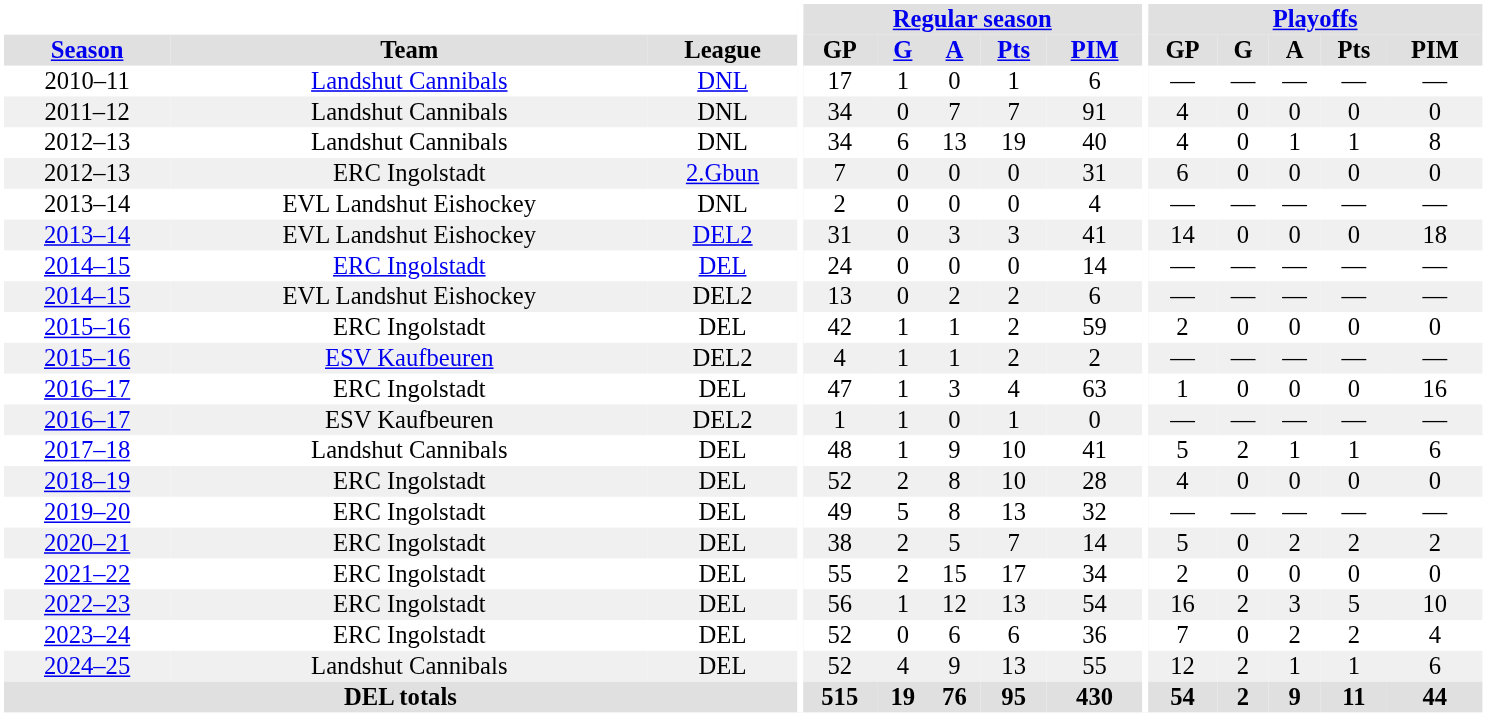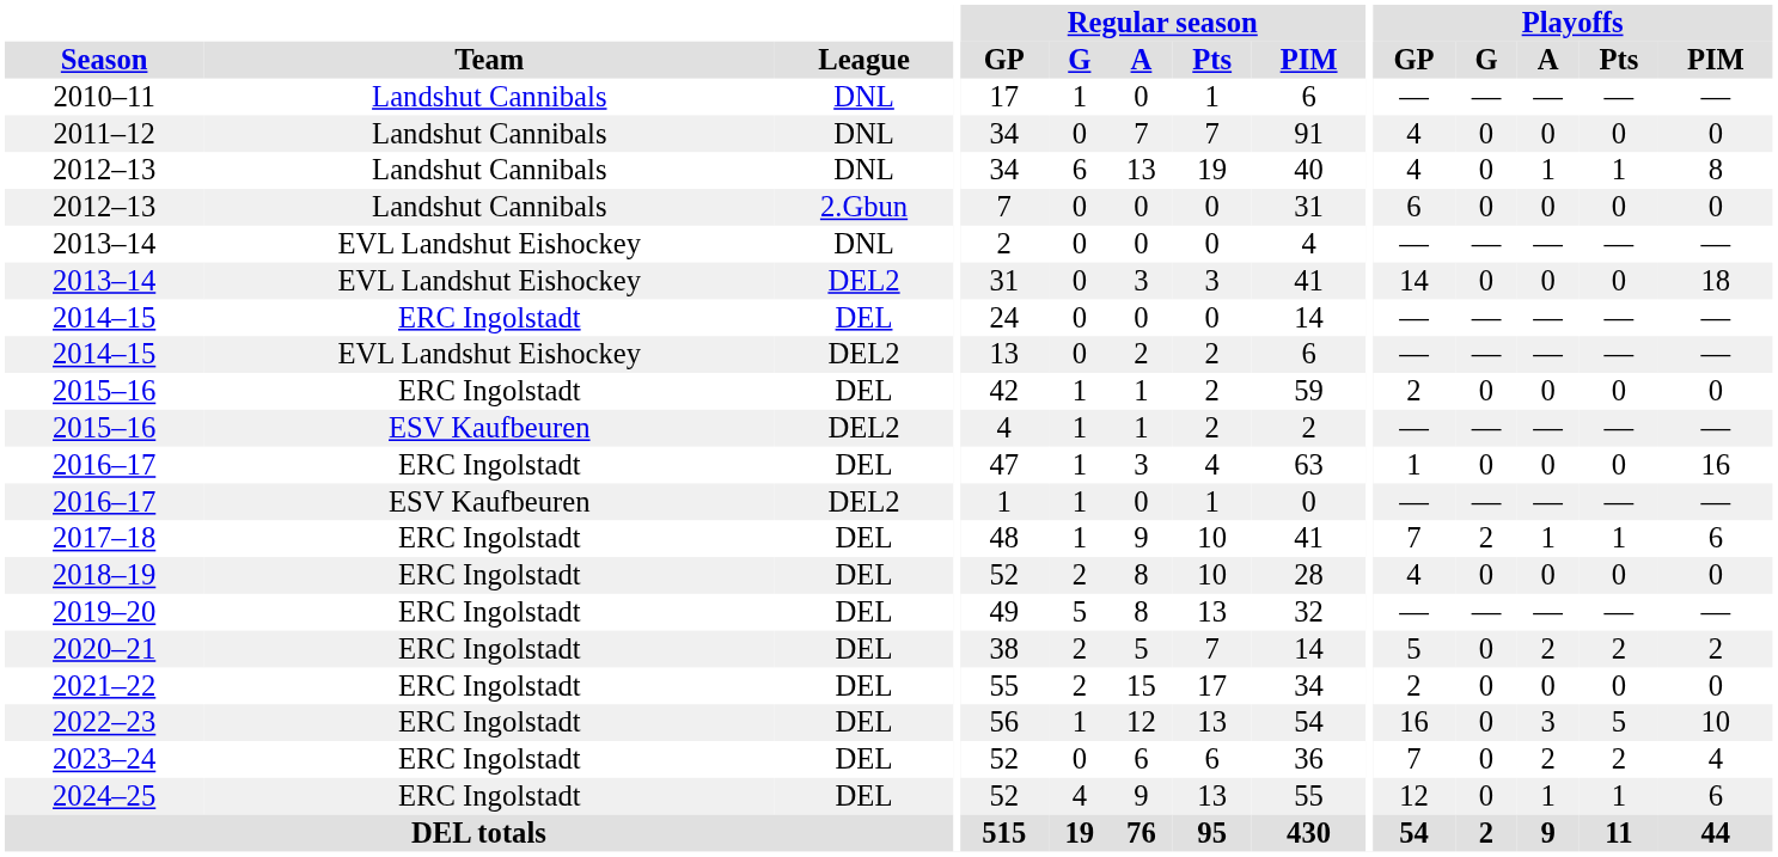2012–13 / 2.Gbun | Team: ERC Ingolstadt -> Landshut Cannibals
2017–18 | Team: Landshut Cannibals -> ERC Ingolstadt
2017–18 | Playoffs / GP: 5 -> 7
2022–23 | Playoffs / G: 2 -> 0
2024–25 | Team: Landshut Cannibals -> ERC Ingolstadt
2024–25 | Playoffs / G: 2 -> 0
